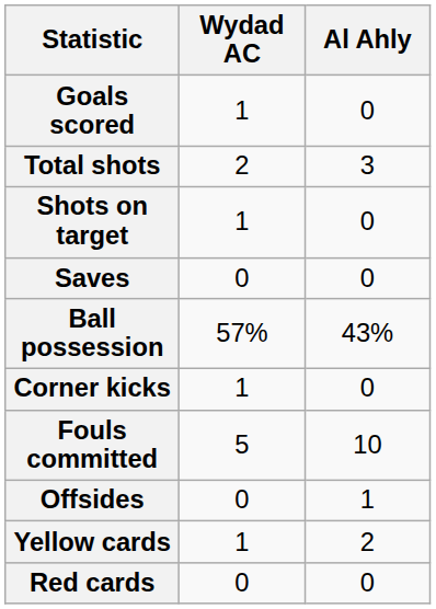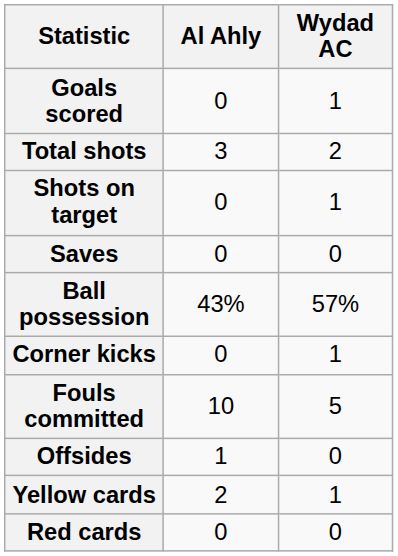columns swapped: Wydad AC <-> Al Ahly
